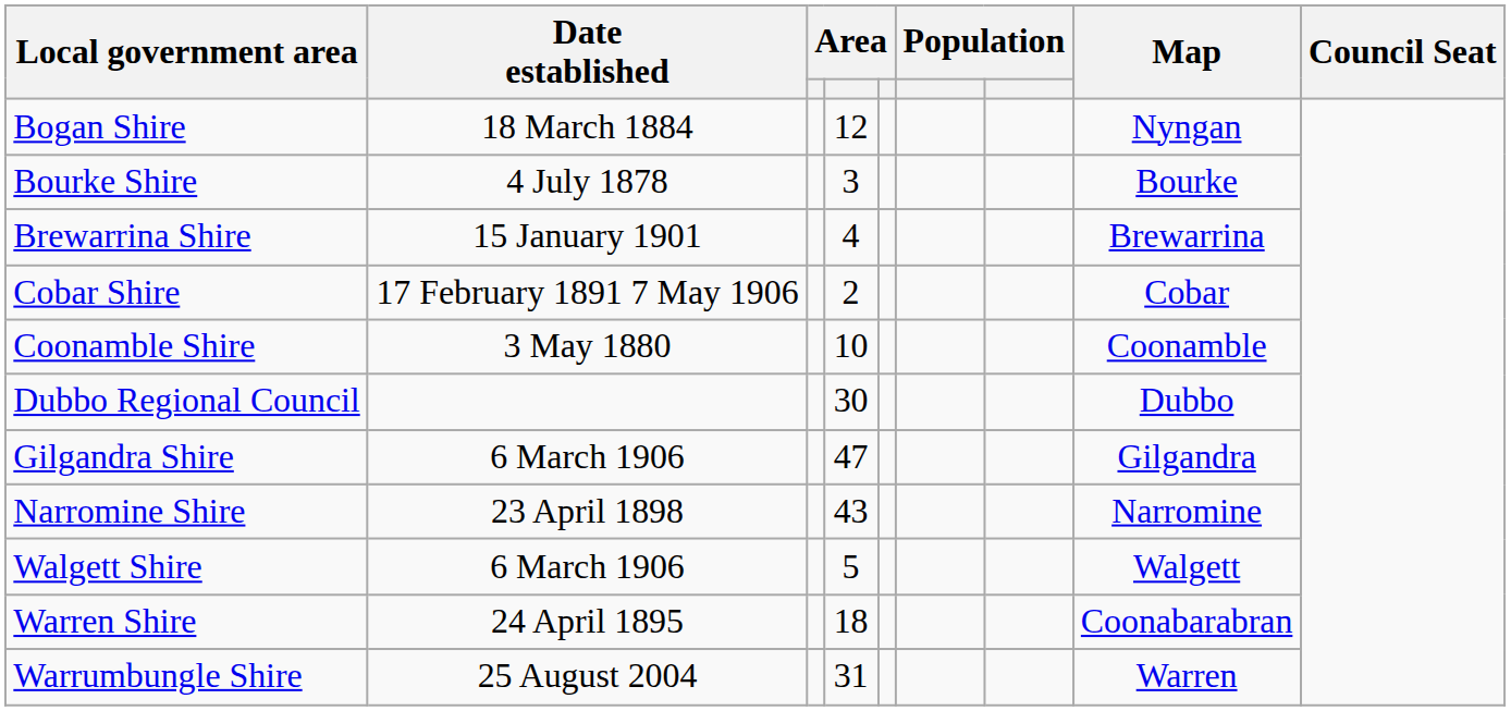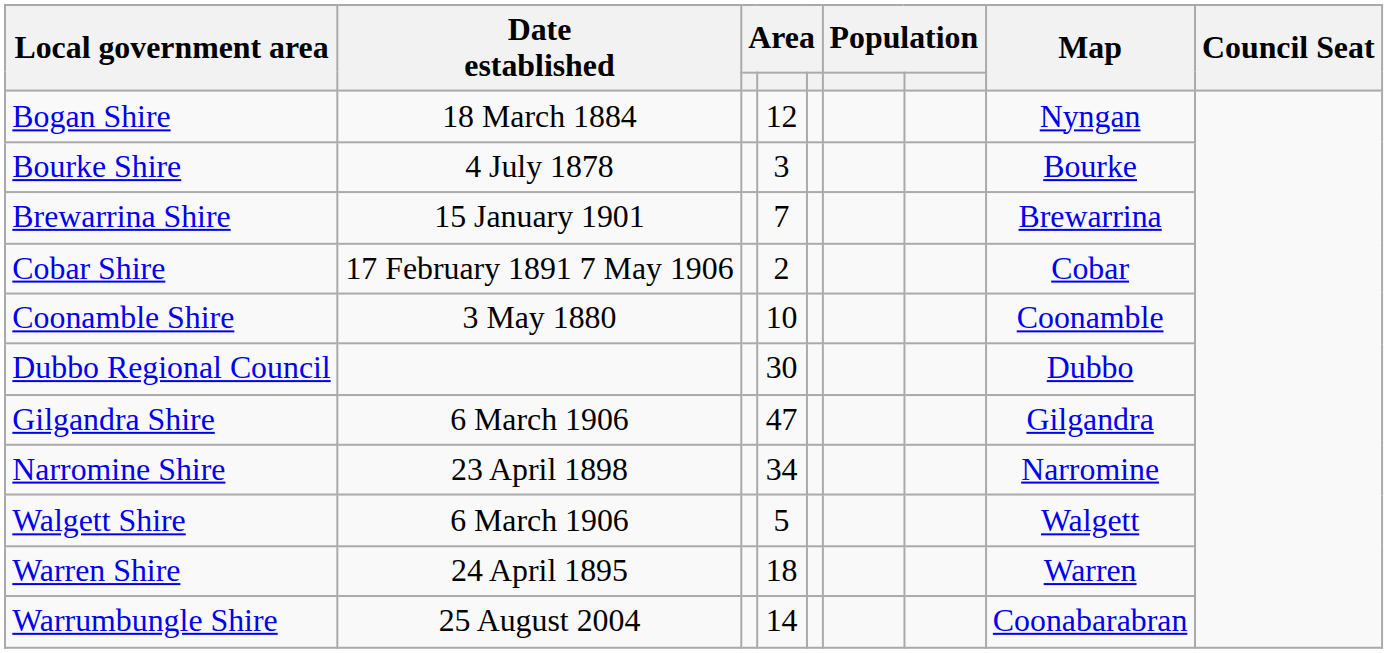Brewarrina Shire | column 4: 4 -> 7
Narromine Shire | column 4: 43 -> 34
Warren Shire | Map: Coonabarabran -> Warren
Warrumbungle Shire | column 4: 31 -> 14
Warrumbungle Shire | Map: Warren -> Coonabarabran
